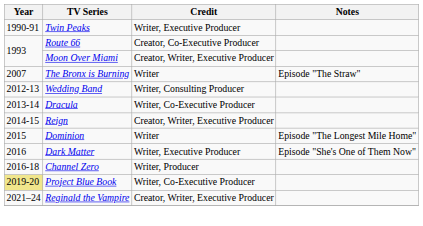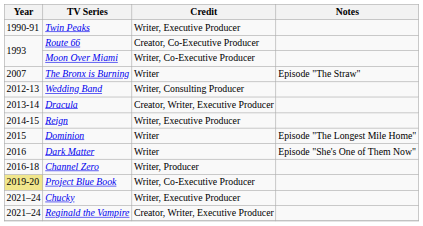Moon Over Miami | Credit: Creator, Writer, Executive Producer -> Writer, Co-Executive Producer
Dracula | Credit: Writer, Co-Executive Producer -> Creator, Writer, Executive Producer
Reign | Credit: Creator, Writer, Executive Producer -> Writer, Executive Producer
Dark Matter | Credit: Writer, Executive Producer -> Writer
+ row: 2021–24 | Chucky | Writer, Executive Producer
